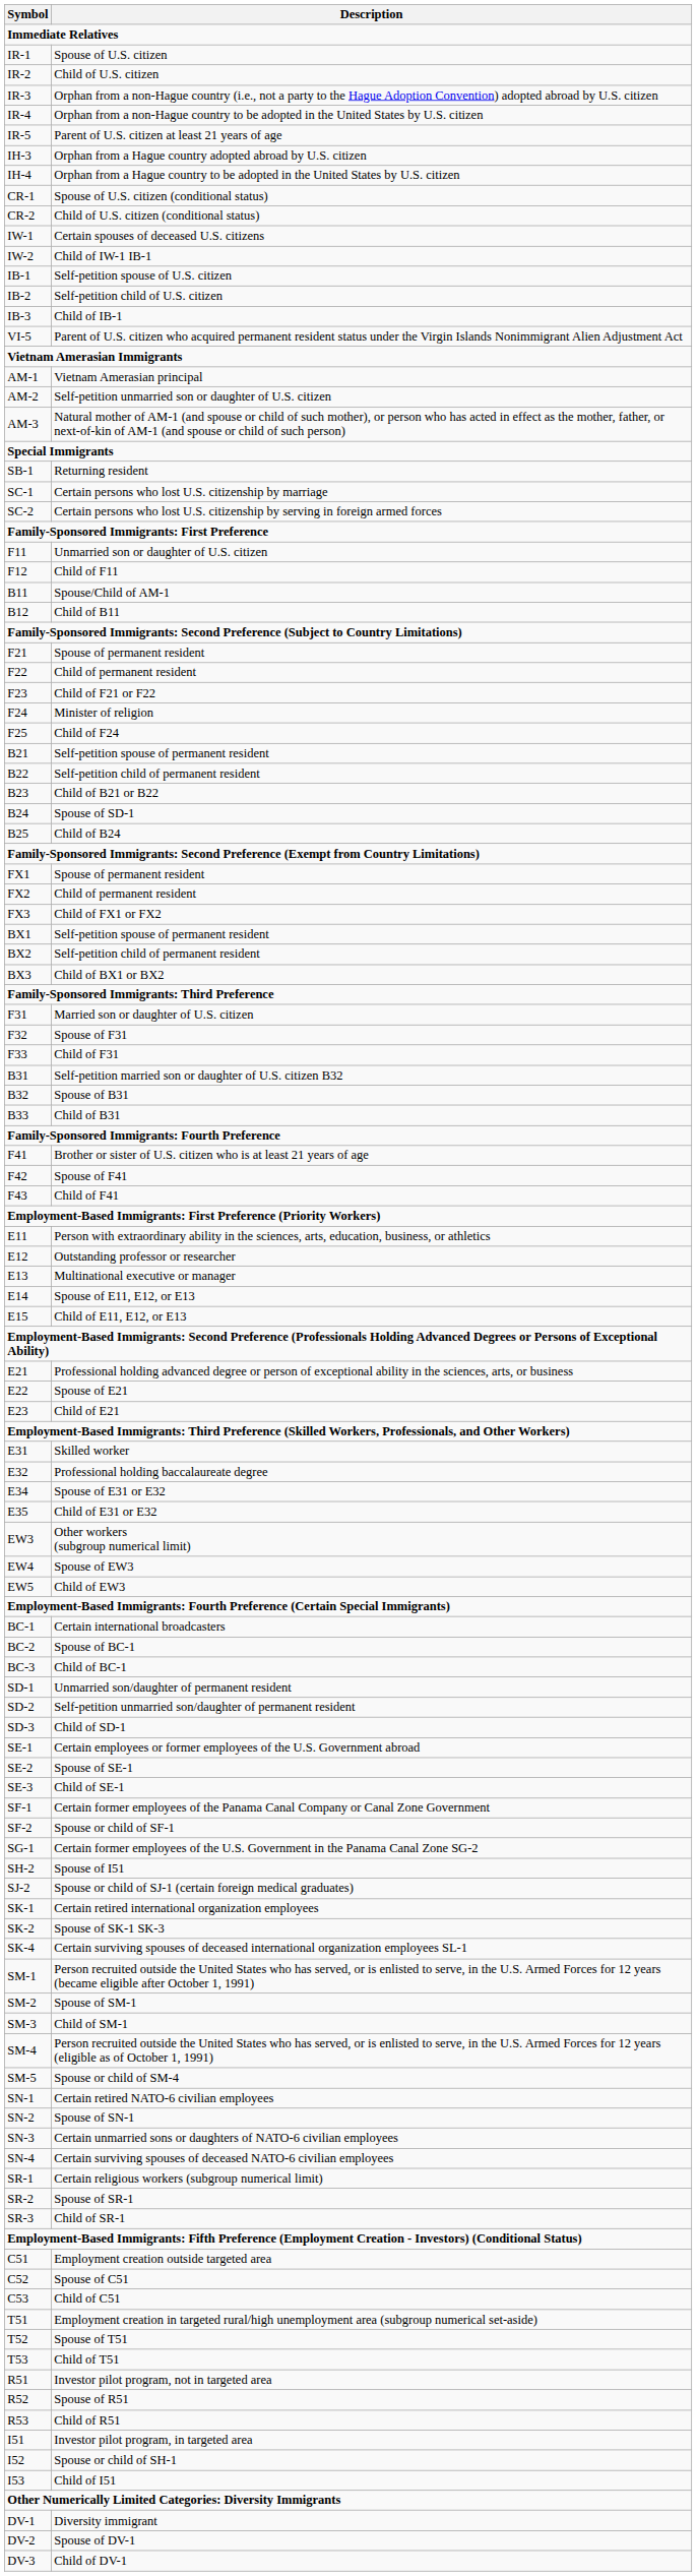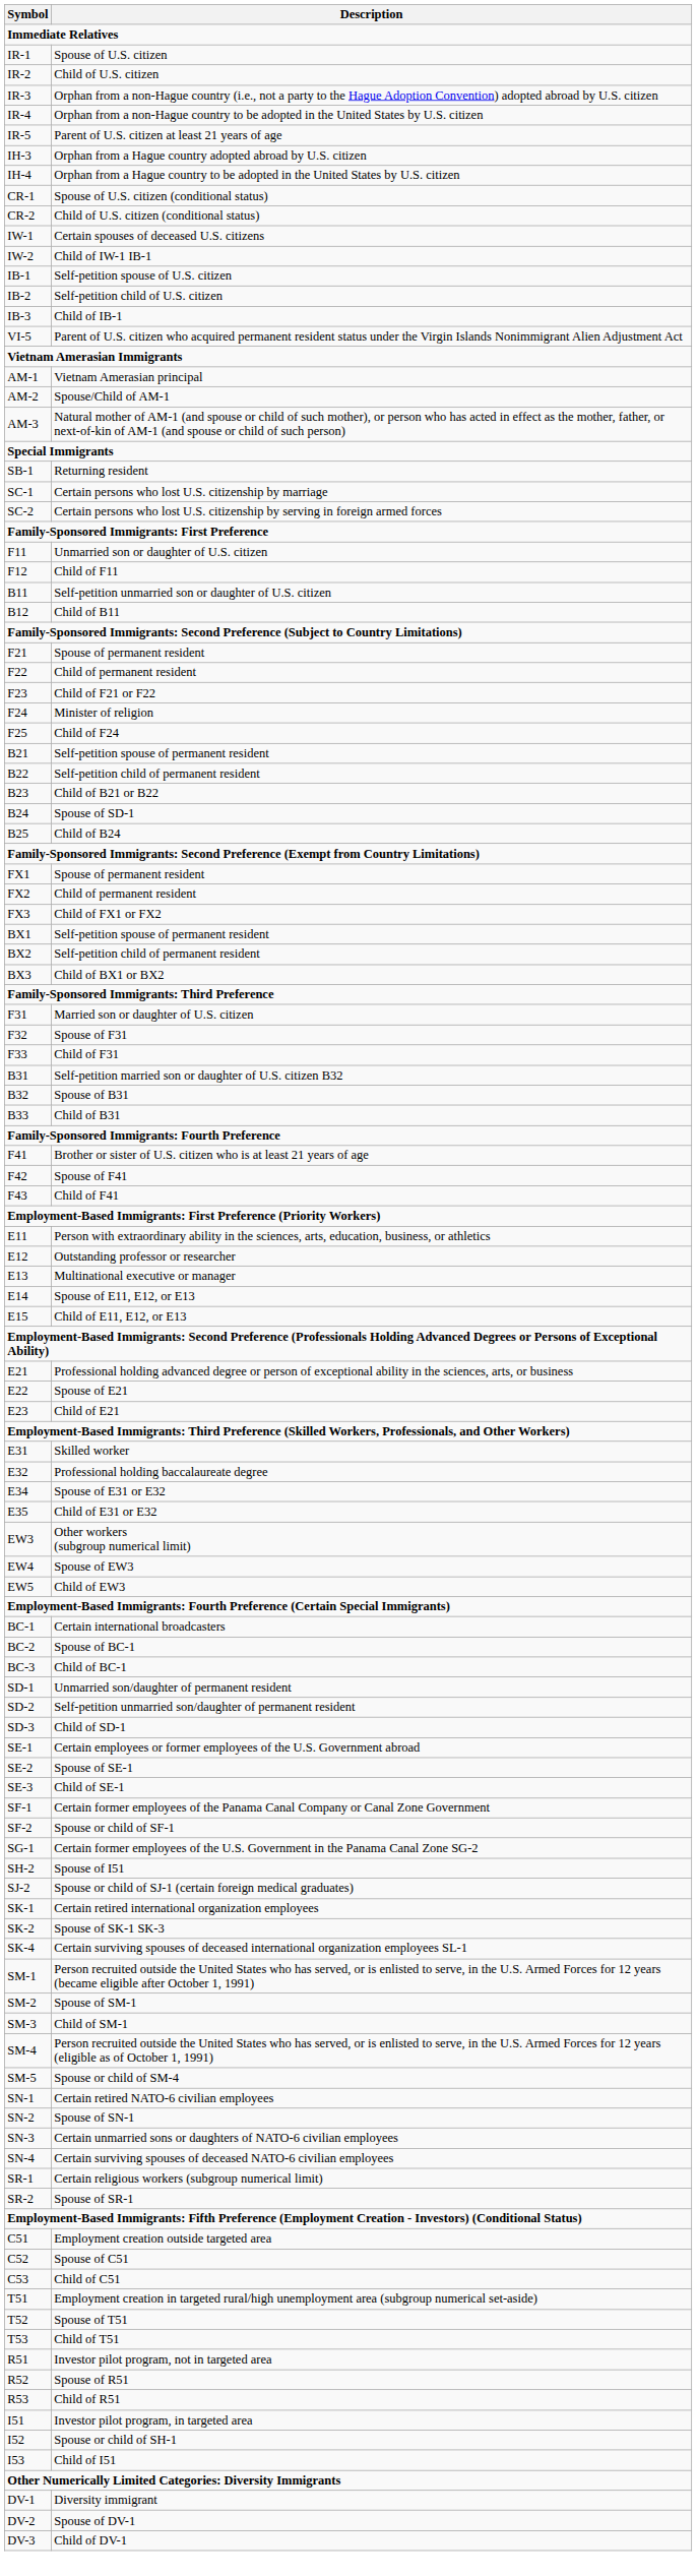AM-2 | Description: Self-petition unmarried son or daughter of U.S. citizen -> Spouse/Child of AM-1
B11 | Description: Spouse/Child of AM-1 -> Self-petition unmarried son or daughter of U.S. citizen
- row: SR-3 | Child of SR-1
